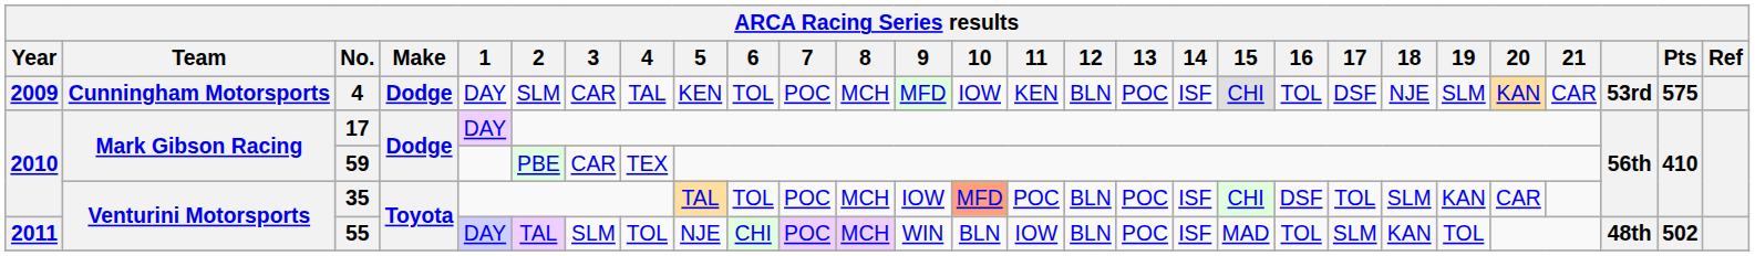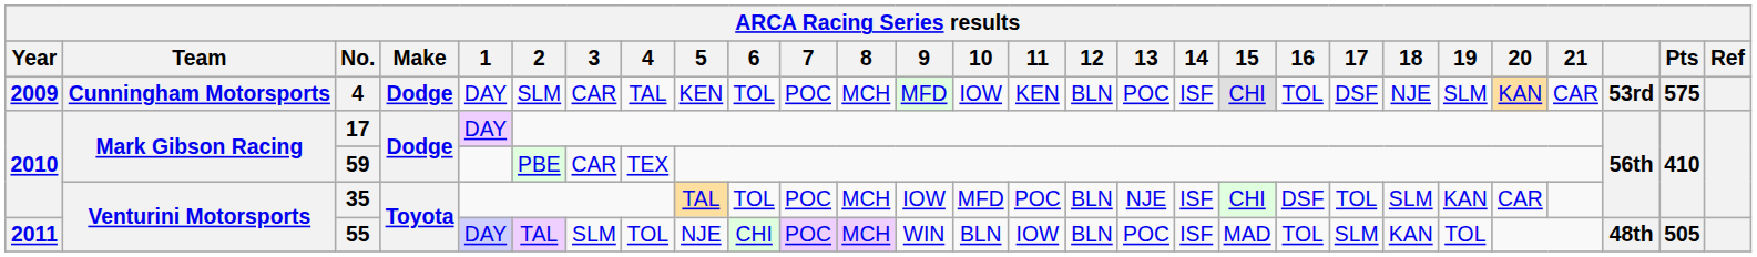35 | 10: lightsalmon background -> no background
35 | 13: POC -> NJE
55 | Pts: 502 -> 505
